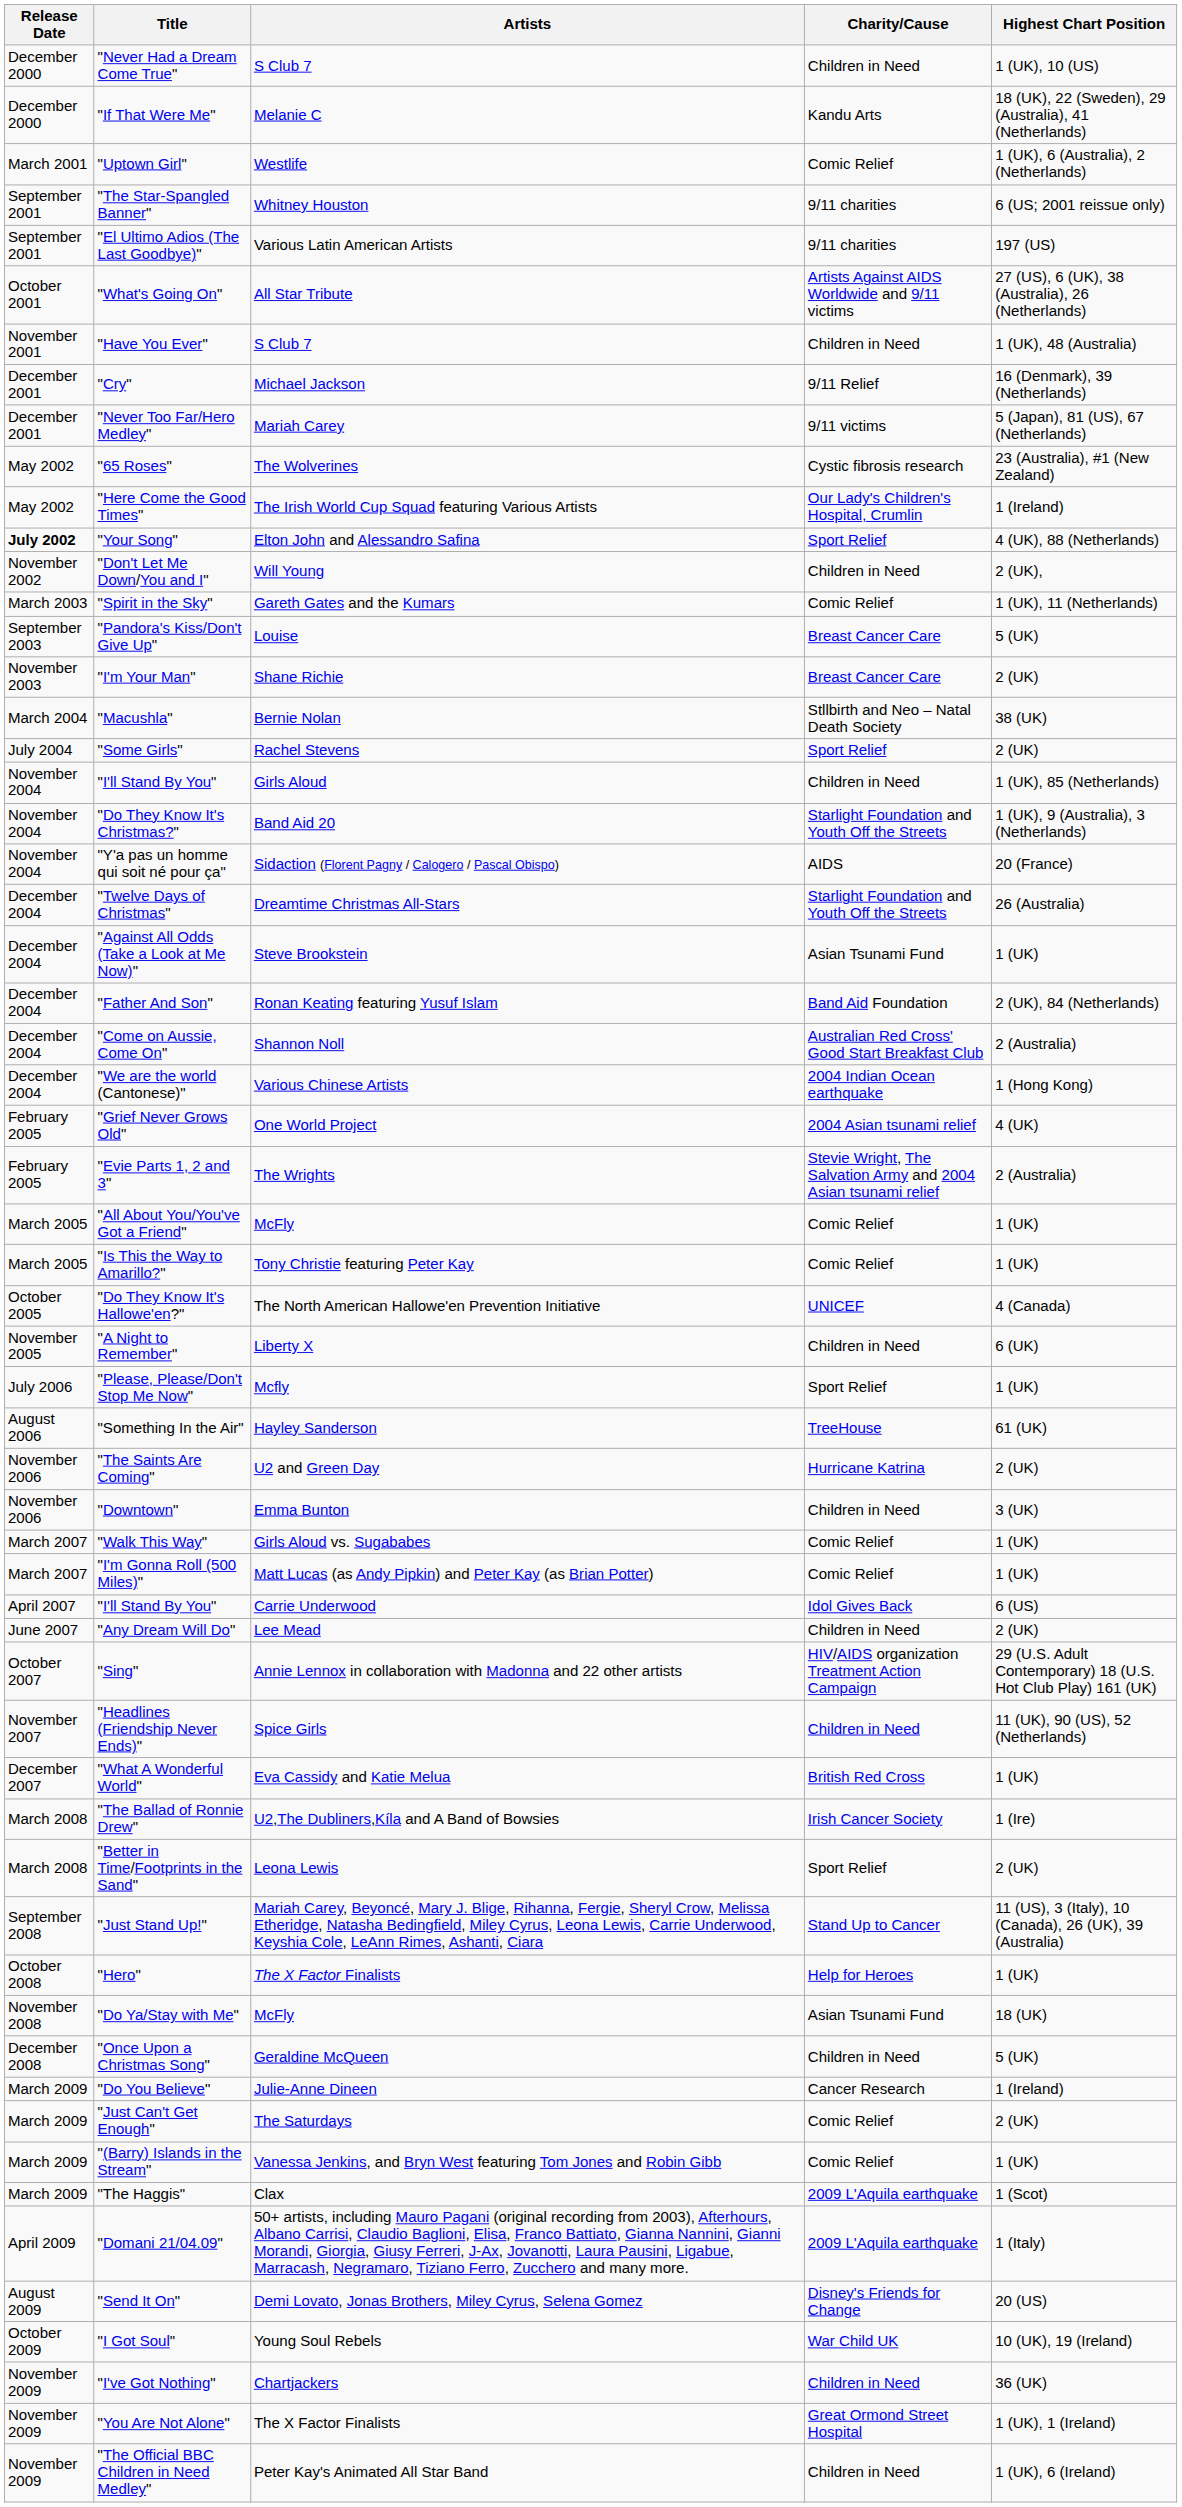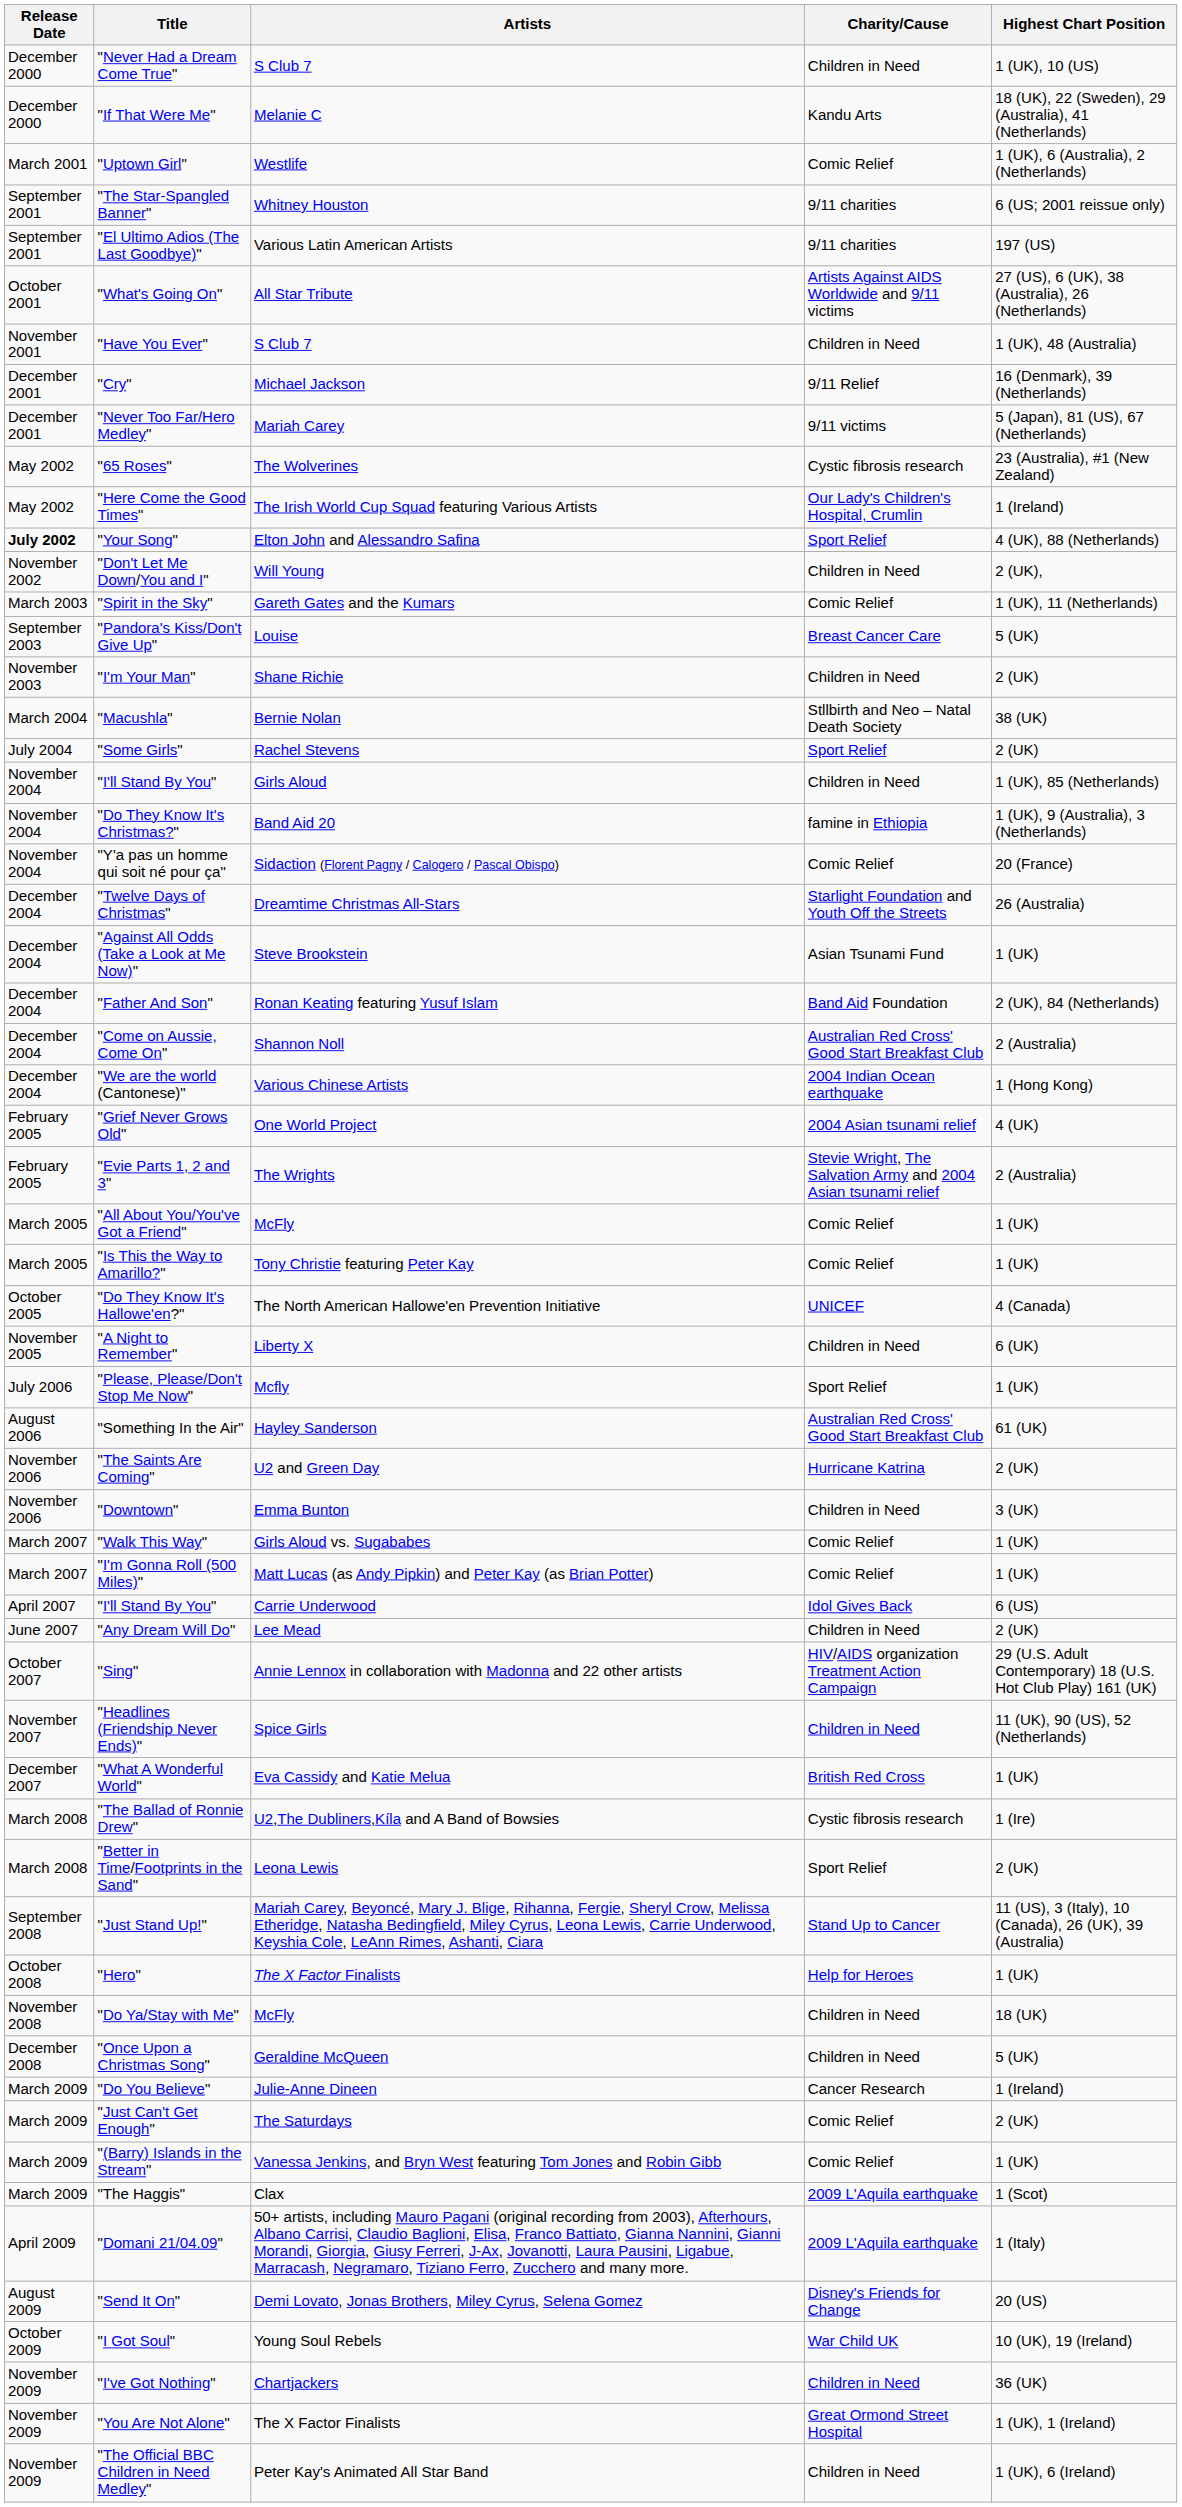"I'm Your Man" | Charity/Cause: Breast Cancer Care -> Children in Need
"Do They Know It's Christmas?" | Charity/Cause: Starlight Foundation and Youth Off the Streets -> famine in Ethiopia
"Y'a pas un homme qui soit né pour ça" | Charity/Cause: AIDS -> Comic Relief
"Something In the Air" | Charity/Cause: TreeHouse -> Australian Red Cross' Good Start Breakfast Club
"The Ballad of Ronnie Drew" | Charity/Cause: Irish Cancer Society -> Cystic fibrosis research
"Do Ya/Stay with Me" | Charity/Cause: Asian Tsunami Fund -> Children in Need
